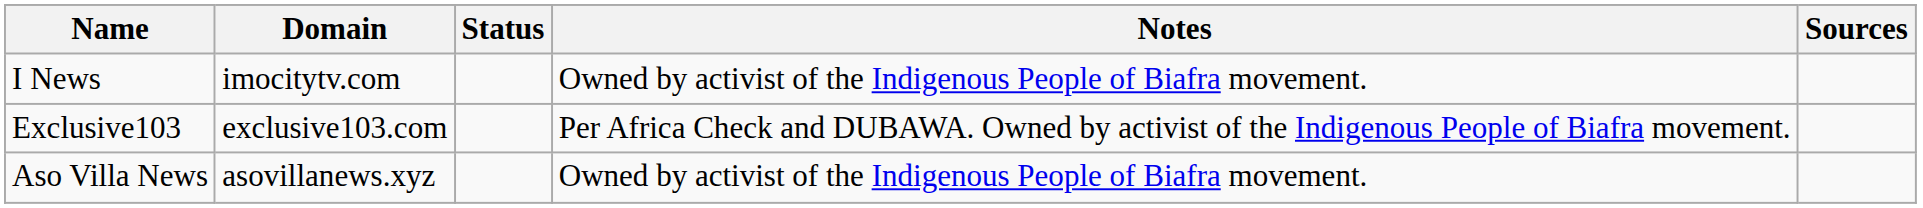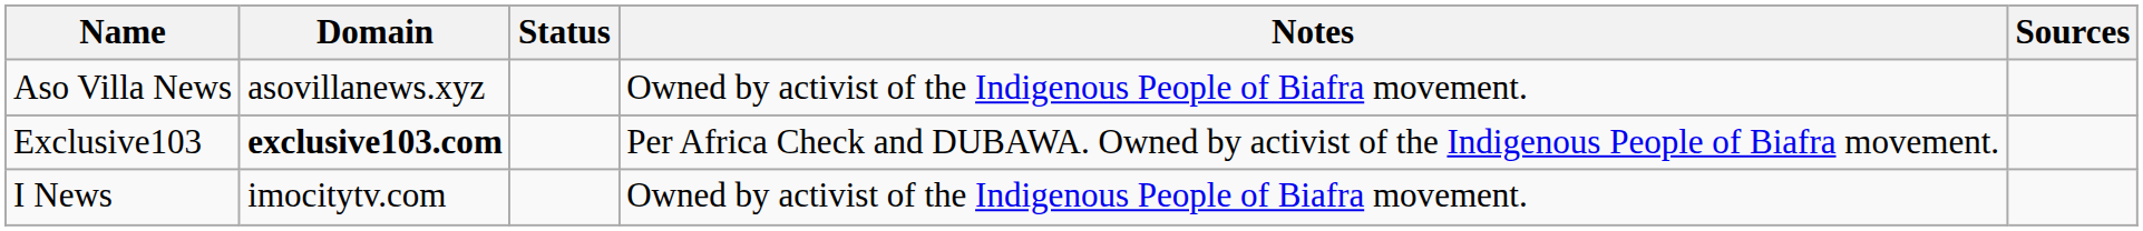rows swapped: Aso Villa News <-> I News
Exclusive103 | Domain: normal -> bold
